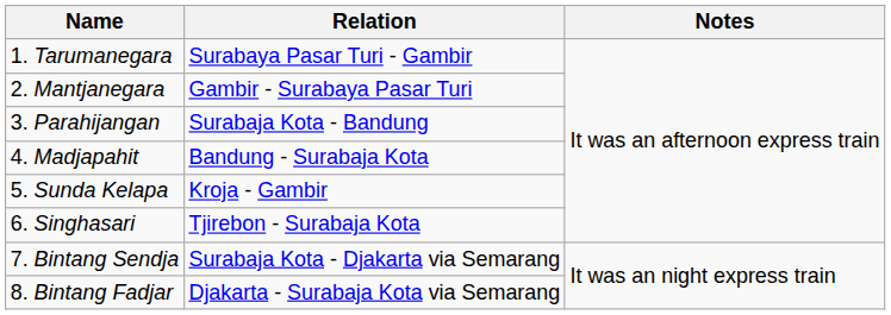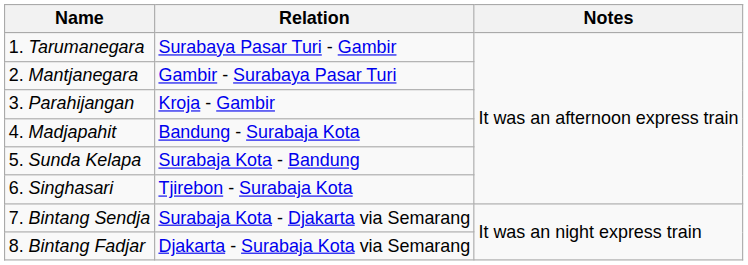3. Parahijangan | Relation: Surabaja Kota - Bandung -> Kroja - Gambir
5. Sunda Kelapa | Relation: Kroja - Gambir -> Surabaja Kota - Bandung
